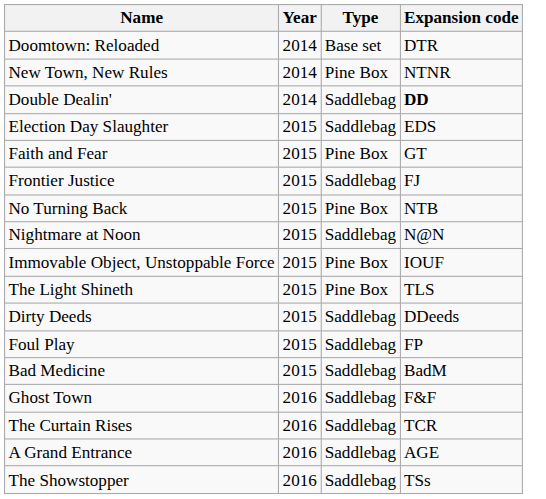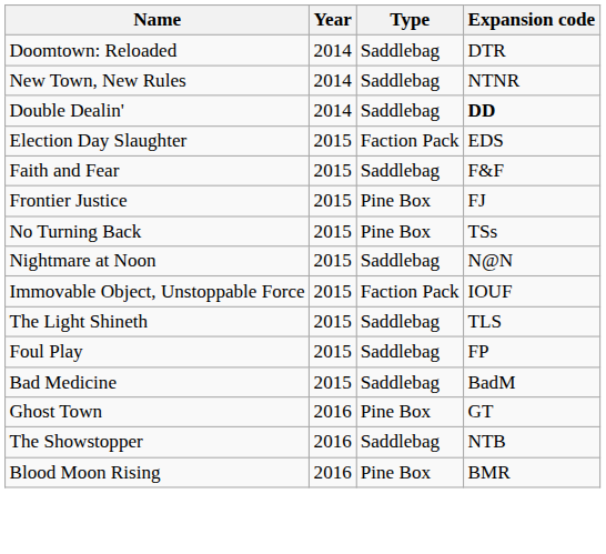Doomtown: Reloaded | Type: Base set -> Saddlebag
New Town, New Rules | Type: Pine Box -> Saddlebag
Election Day Slaughter | Type: Saddlebag -> Faction Pack
Faith and Fear | Type: Pine Box -> Saddlebag
Faith and Fear | Expansion code: GT -> F&F
Frontier Justice | Type: Saddlebag -> Pine Box
No Turning Back | Expansion code: NTB -> TSs
Immovable Object, Unstoppable Force | Type: Pine Box -> Faction Pack
The Light Shineth | Type: Pine Box -> Saddlebag
- row: Dirty Deeds | 2015 | Saddlebag | DDeeds
Ghost Town | Type: Saddlebag -> Pine Box
Ghost Town | Expansion code: F&F -> GT
- row: The Curtain Rises | 2016 | Saddlebag | TCR
- row: A Grand Entrance | 2016 | Saddlebag | AGE
The Showstopper | Expansion code: TSs -> NTB
+ row: Blood Moon Rising | 2016 | Pine Box | BMR
